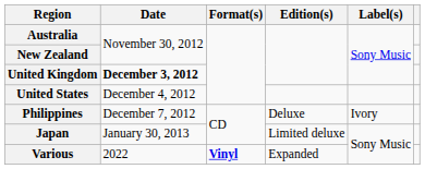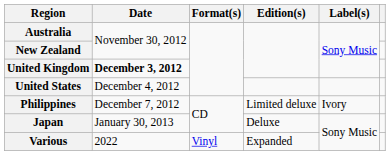Philippines | Edition(s): Deluxe -> Limited deluxe
Japan | Edition(s): Limited deluxe -> Deluxe
Various | Format(s): bold -> normal
